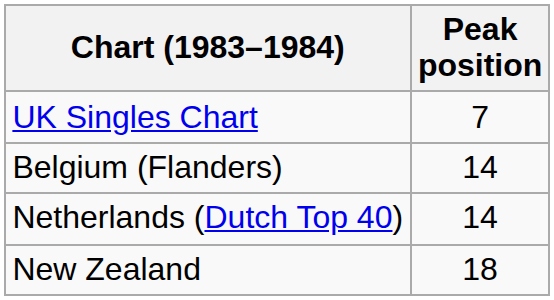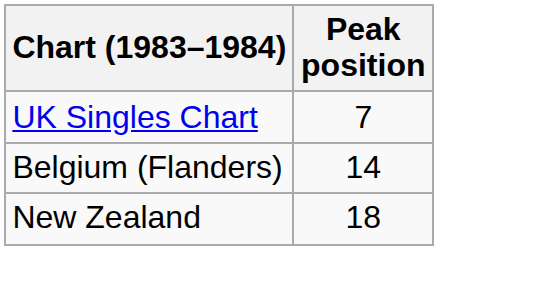- row: Netherlands (Dutch Top 40) | 14
